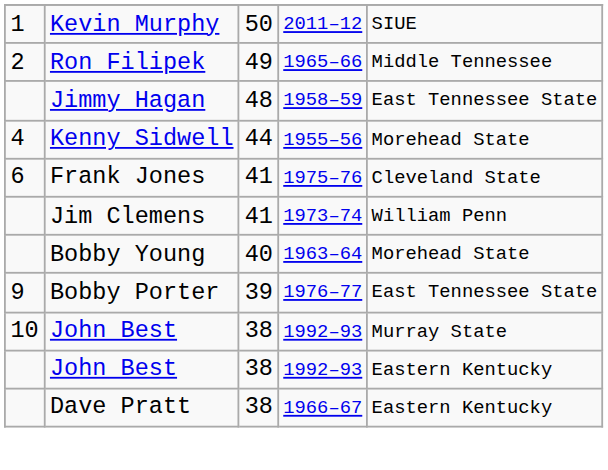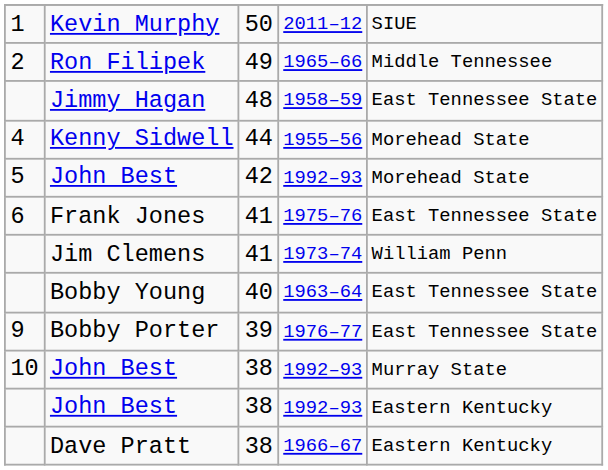+ row: 5 | John Best | 42 | 1992–93 | Morehead State
Frank Jones | column 5: Cleveland State -> East Tennessee State
Bobby Young | column 5: Morehead State -> East Tennessee State
